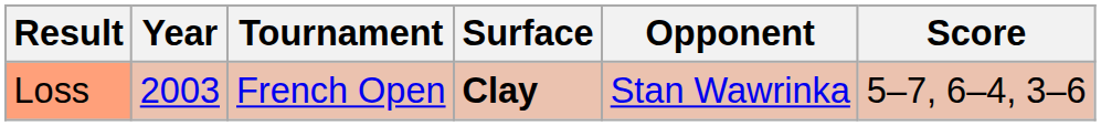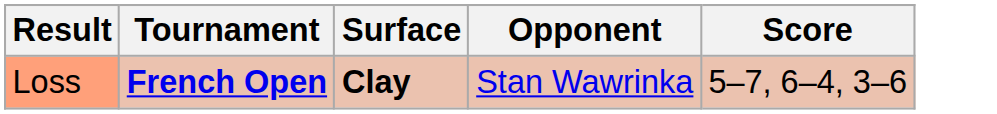- column: Year | 2003
Loss | Tournament: normal -> bold
